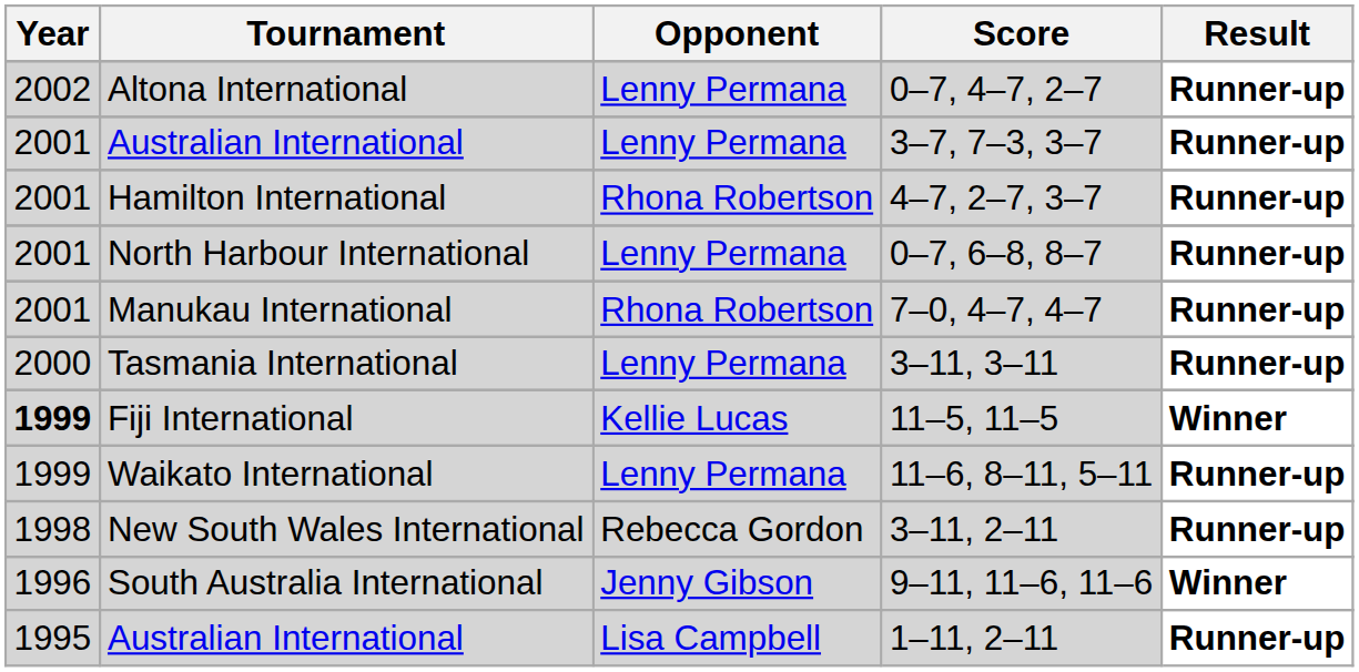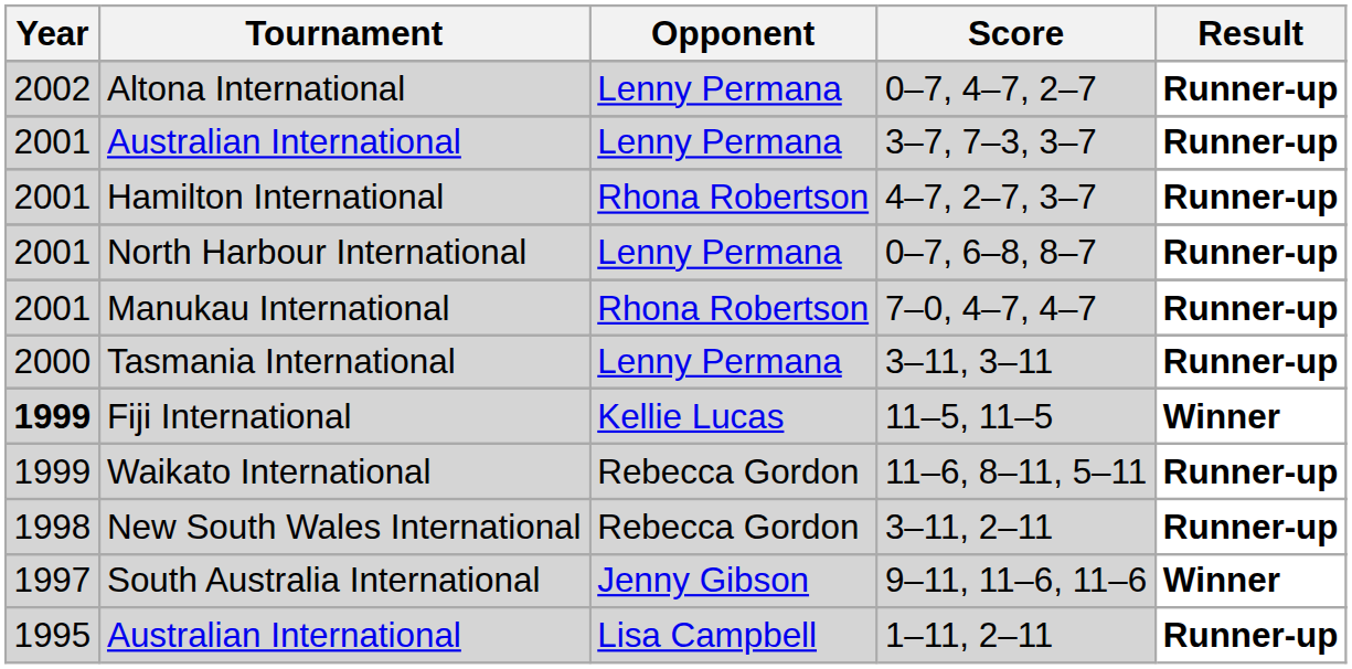Waikato International | Opponent: Lenny Permana -> Rebecca Gordon
South Australia International | Year: 1996 -> 1997
